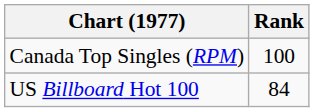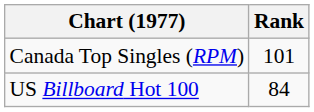Canada Top Singles (RPM) | Rank: 100 -> 101
